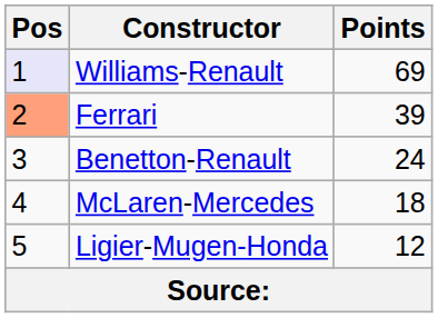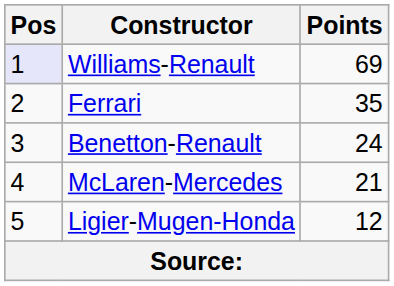Ferrari | Pos: lightsalmon background -> no background
Ferrari | Points: 39 -> 35
McLaren-Mercedes | Points: 18 -> 21
